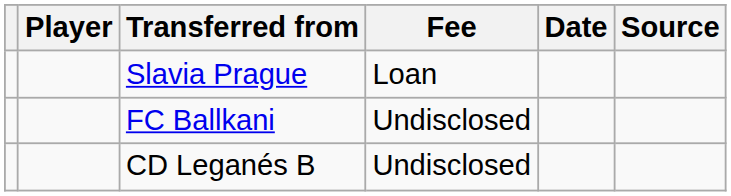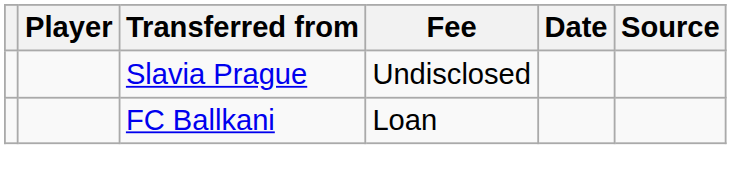Slavia Prague | Fee: Loan -> Undisclosed
FC Ballkani | Fee: Undisclosed -> Loan
- row: CD Leganés B | Undisclosed
